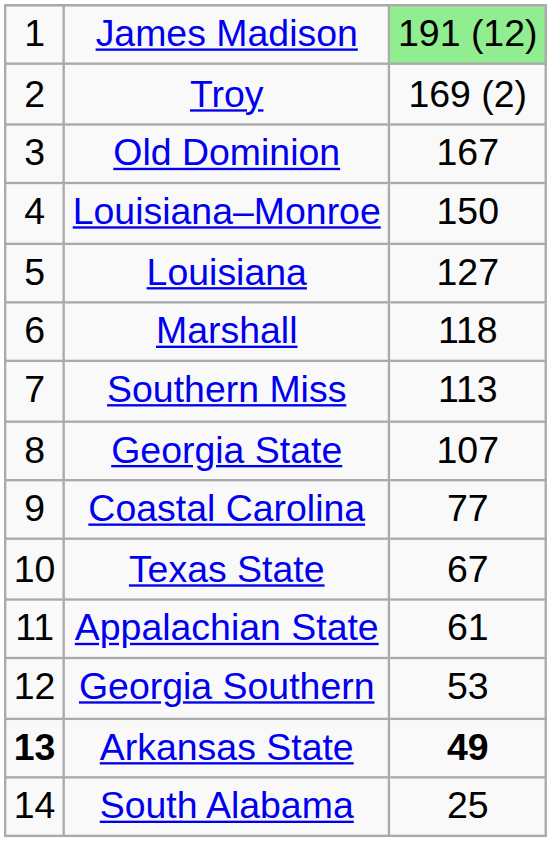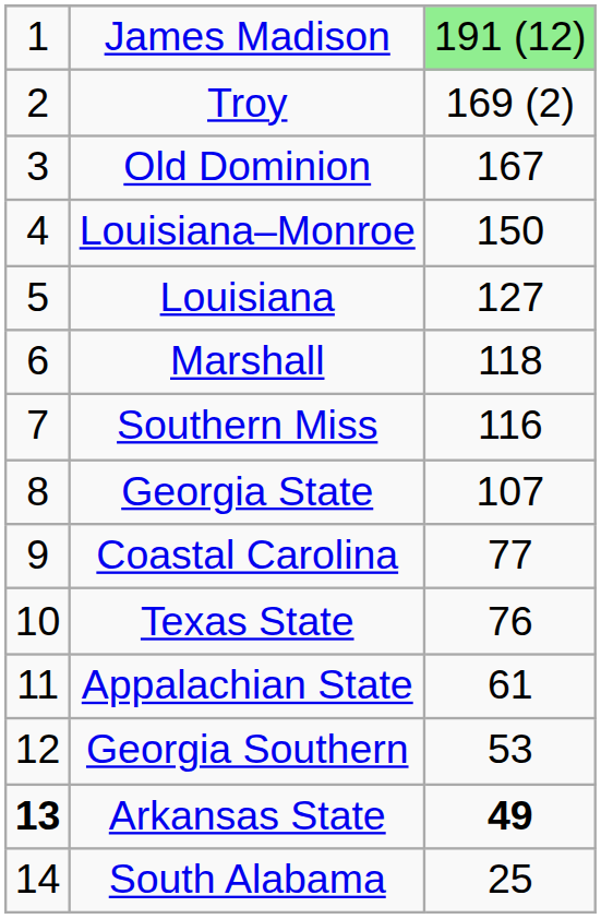Southern Miss | column 3: 113 -> 116
Texas State | column 3: 67 -> 76
